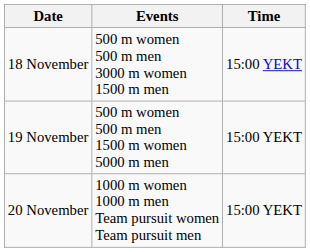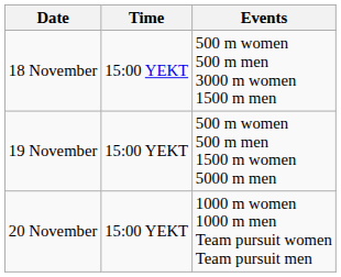columns swapped: Time <-> Events
